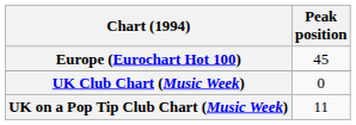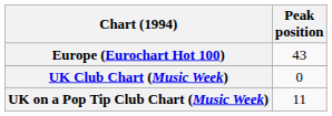Europe (Eurochart Hot 100) | Peak position: 45 -> 43
